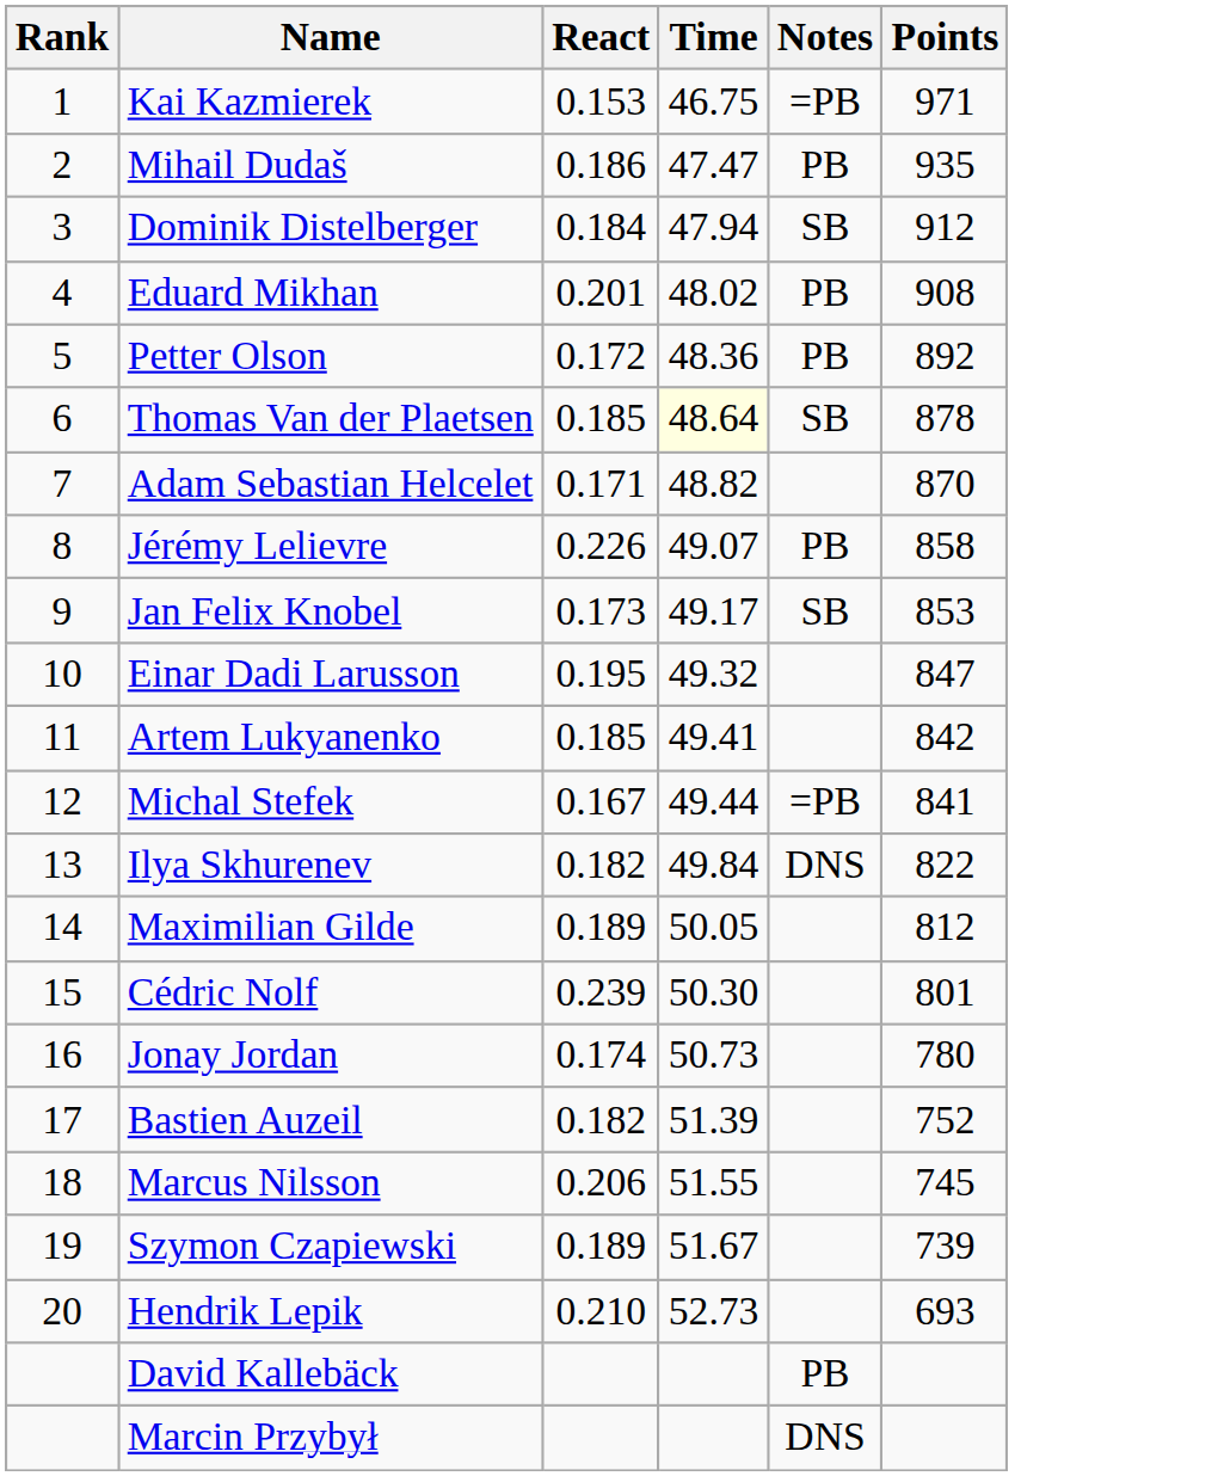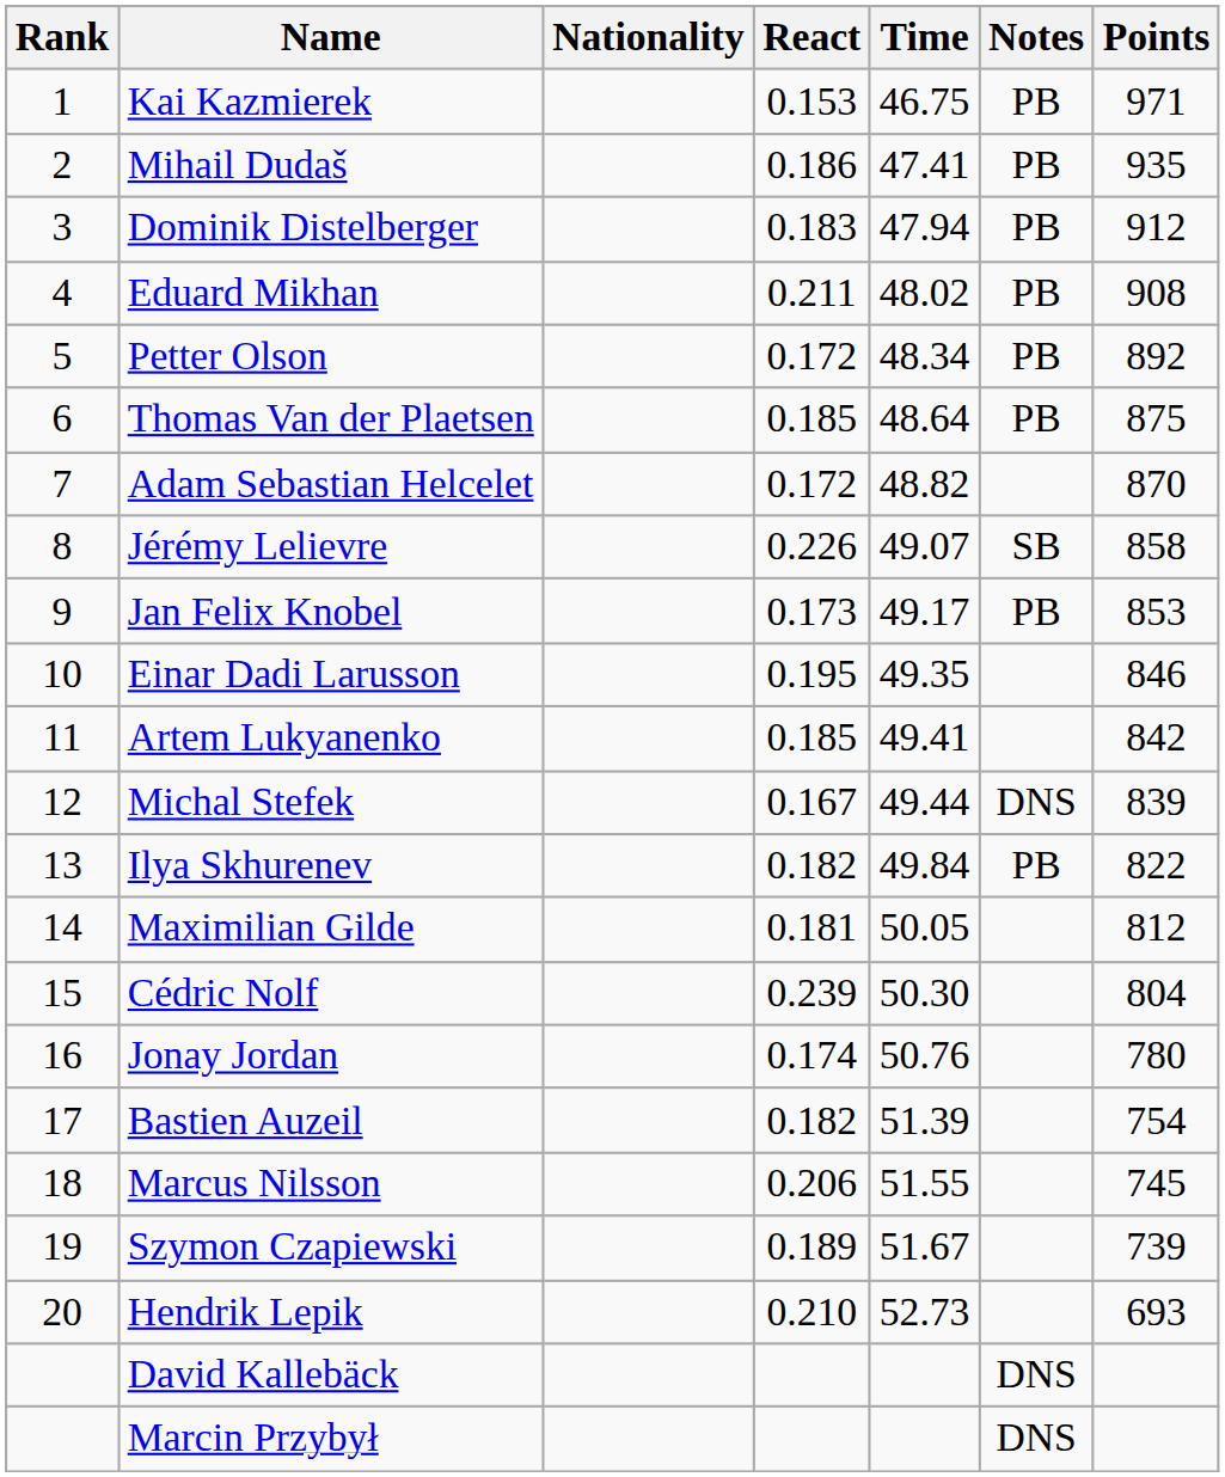+ column: Nationality
Kai Kazmierek | Notes: =PB -> PB
Mihail Dudaš | Time: 47.47 -> 47.41
Dominik Distelberger | React: 0.184 -> 0.183
Dominik Distelberger | Notes: SB -> PB
Eduard Mikhan | React: 0.201 -> 0.211
Petter Olson | Time: 48.36 -> 48.34
Thomas Van der Plaetsen | Time: lightyellow background -> no background
Thomas Van der Plaetsen | Notes: SB -> PB
Thomas Van der Plaetsen | Points: 878 -> 875
Adam Sebastian Helcelet | React: 0.171 -> 0.172
Jérémy Lelievre | Notes: PB -> SB
Jan Felix Knobel | Notes: SB -> PB
Einar Dadi Larusson | Time: 49.32 -> 49.35
Einar Dadi Larusson | Points: 847 -> 846
Michal Stefek | Notes: =PB -> DNS
Michal Stefek | Points: 841 -> 839
Ilya Skhurenev | Notes: DNS -> PB
Maximilian Gilde | React: 0.189 -> 0.181
Cédric Nolf | Points: 801 -> 804
Jonay Jordan | Time: 50.73 -> 50.76
Bastien Auzeil | Points: 752 -> 754
David Kallebäck | Notes: PB -> DNS
